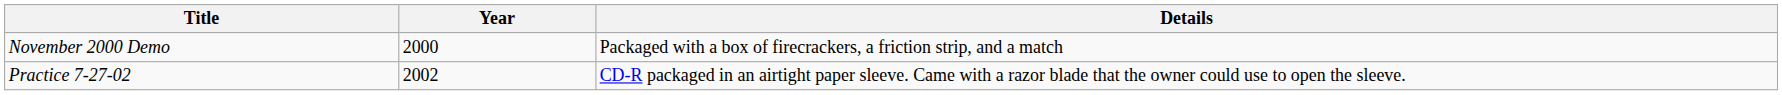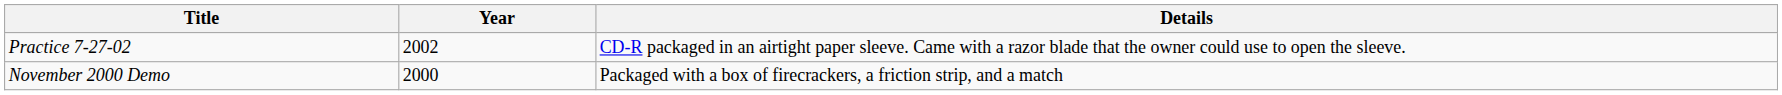rows swapped: November 2000 Demo <-> Practice 7-27-02
